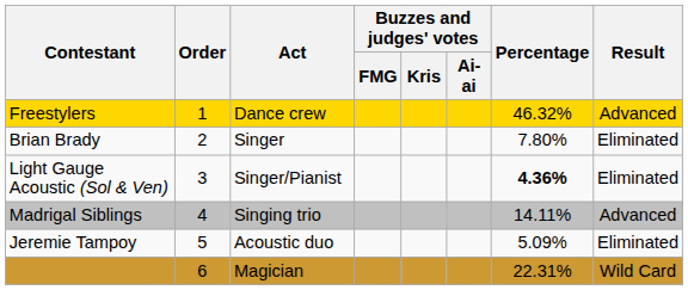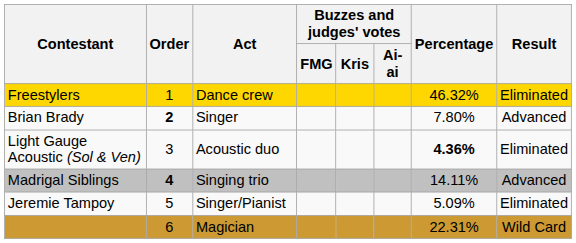Freestylers | Result: Advanced -> Eliminated
Brian Brady | Order: normal -> bold
Brian Brady | Result: Eliminated -> Advanced
Light Gauge Acoustic (Sol & Ven) | Act: Singer/Pianist -> Acoustic duo
Madrigal Siblings | Order: normal -> bold
Jeremie Tampoy | Act: Acoustic duo -> Singer/Pianist
